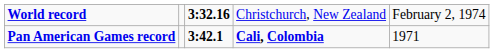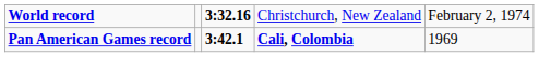Pan American Games record | column 5: 1971 -> 1969
